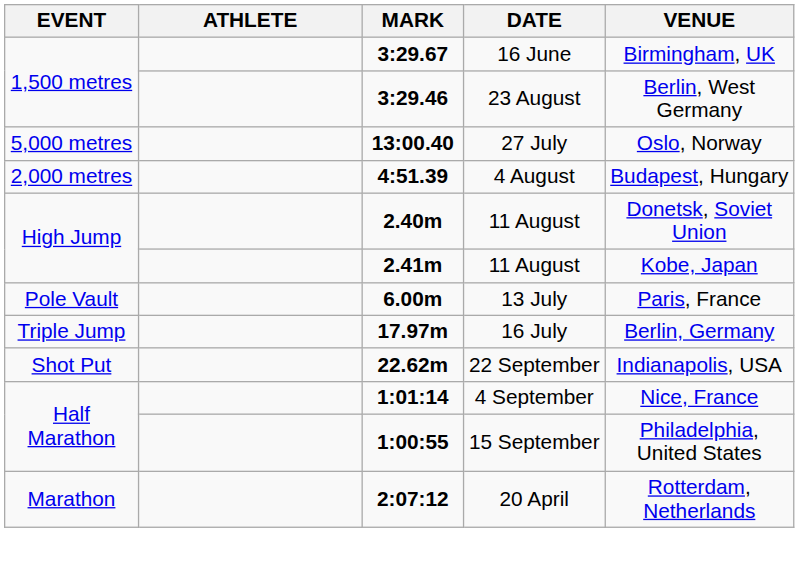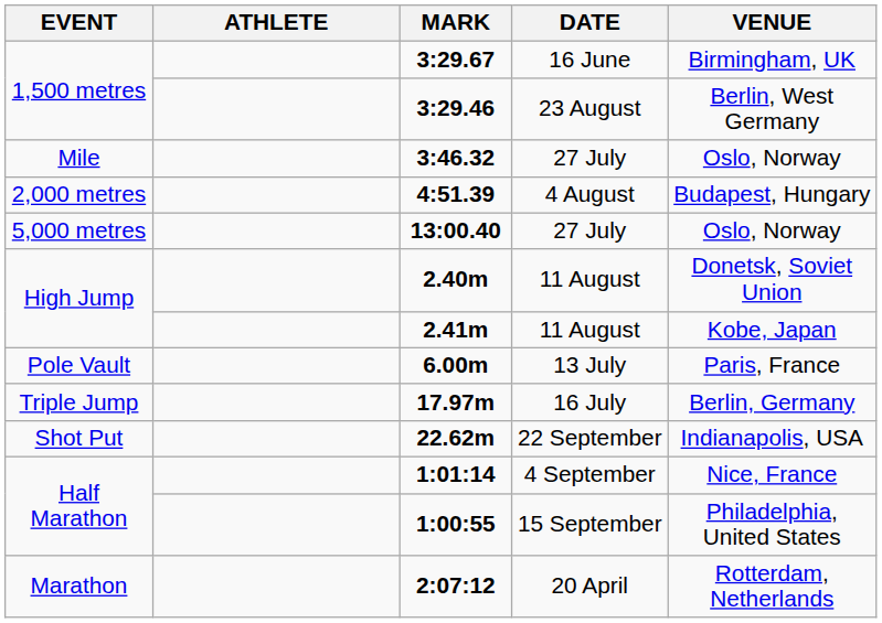+ row: Mile | 3:46.32 | 27 July | Oslo, Norway
rows swapped: 4:51.39 <-> 13:00.40
